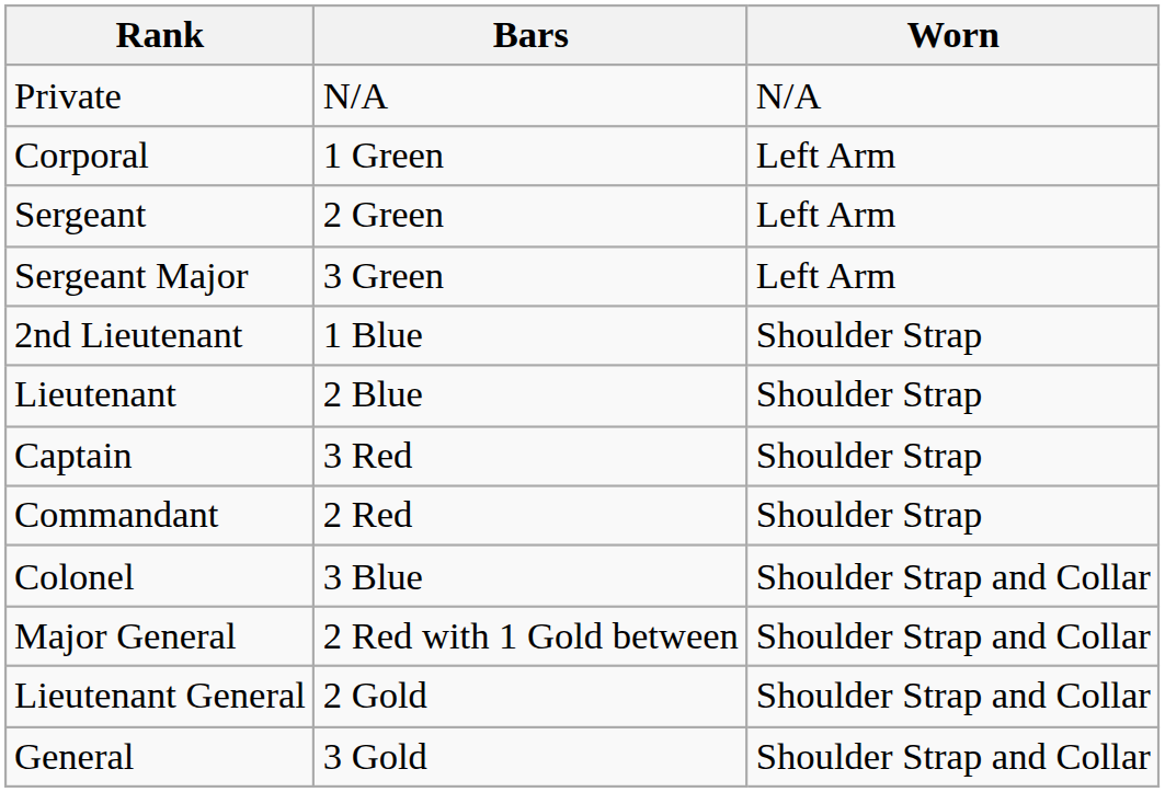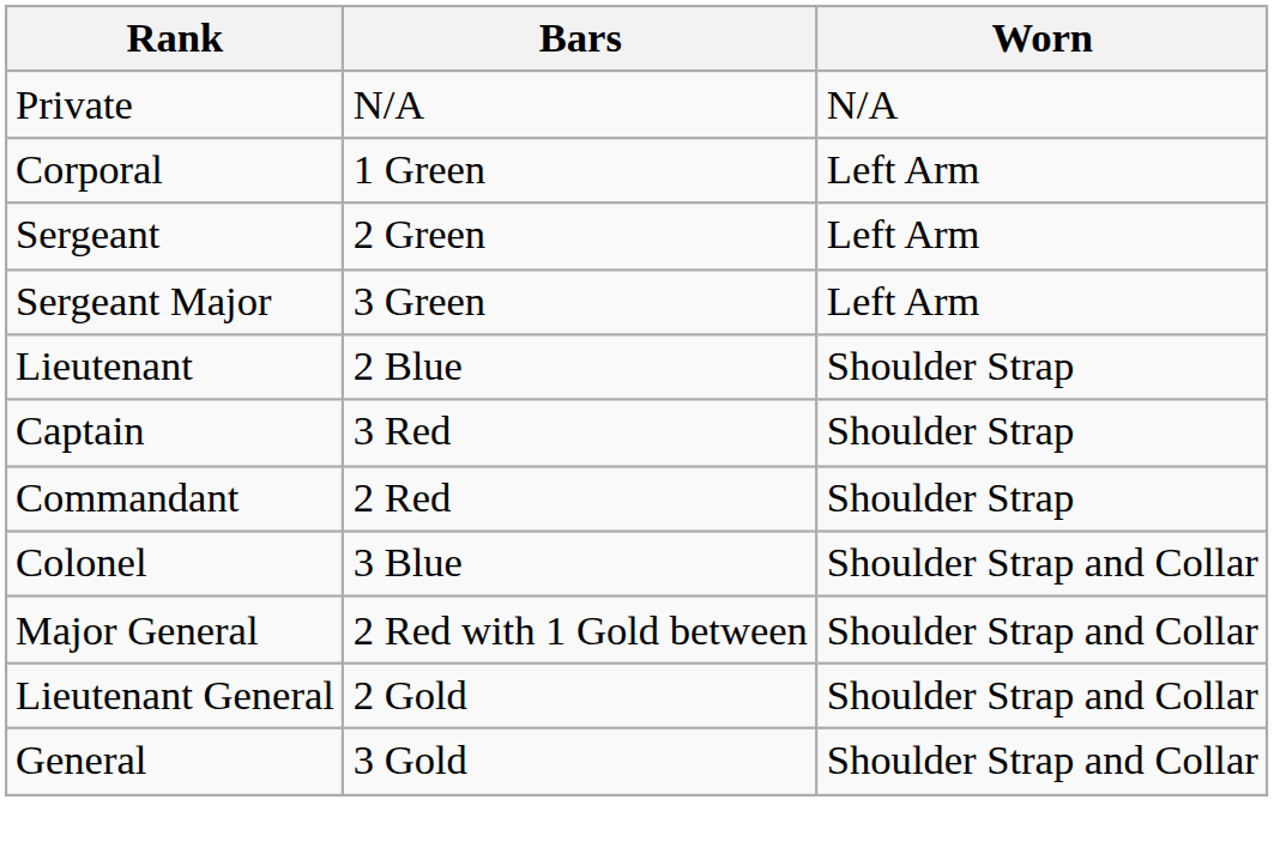- row: 2nd Lieutenant | 1 Blue | Shoulder Strap
